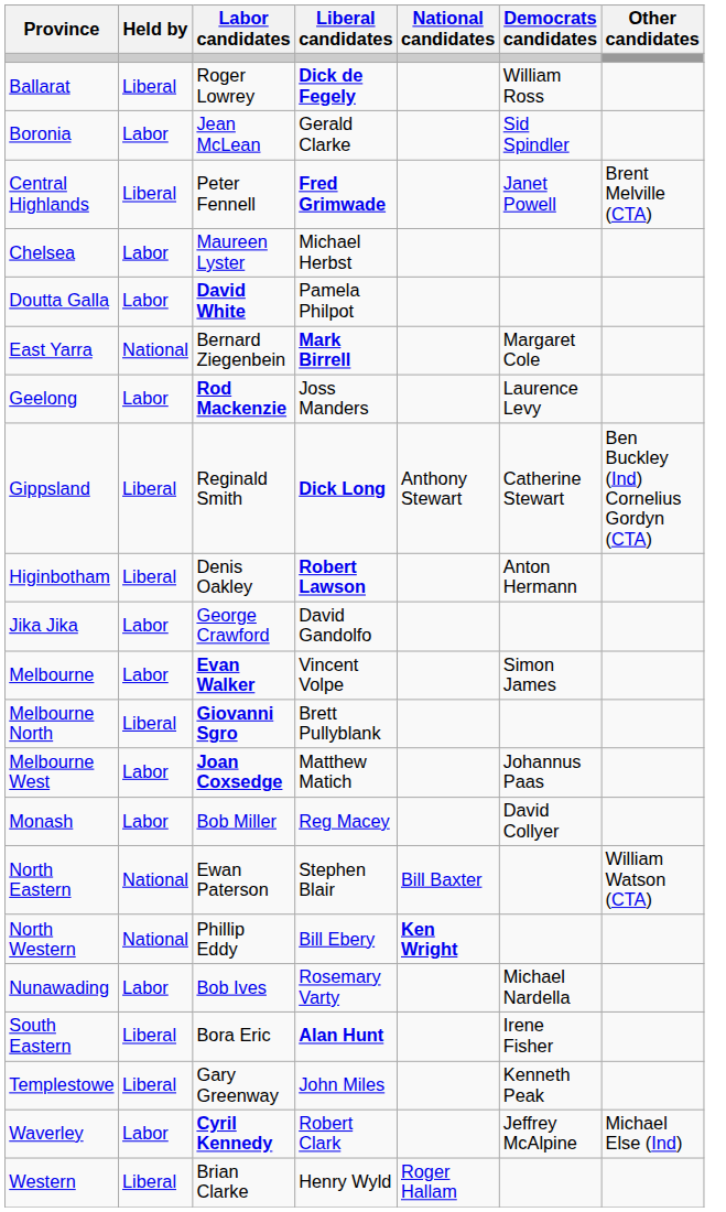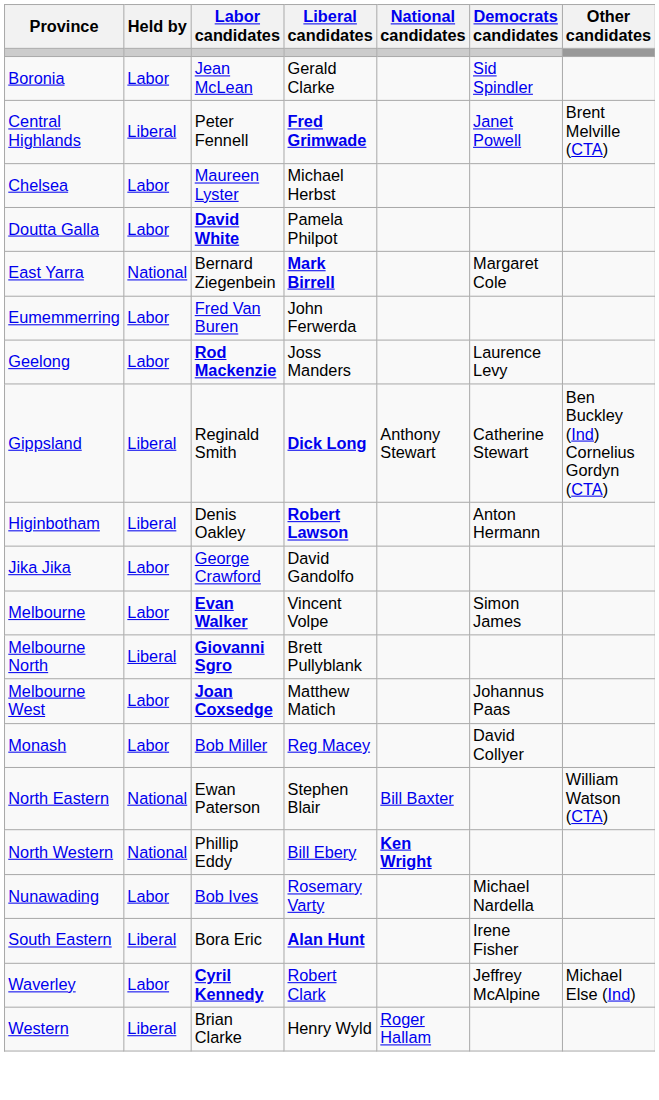- row: Ballarat | Liberal | Roger Lowrey | Dick de Fegely | William Ross
+ row: Eumemmerring | Labor | Fred Van Buren | John Ferwerda
- row: Templestowe | Liberal | Gary Greenway | John Miles | Kenneth Peak
